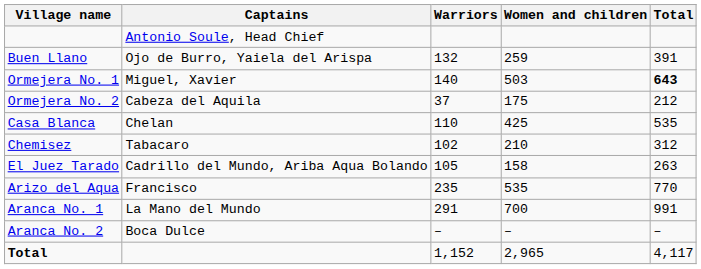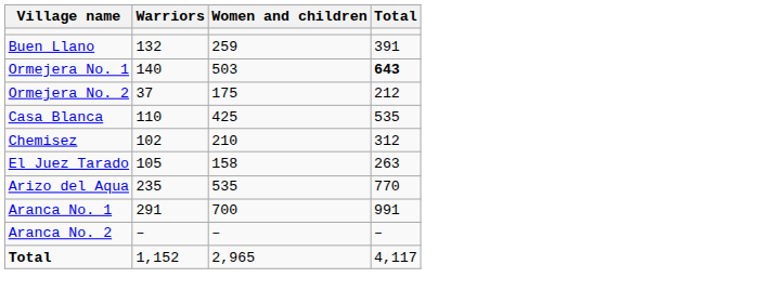- column: Captains | Antonio Soule, Head Chief | Ojo de Burro, Yaiela del Arispa | Miguel, Xavier | Cabeza del Aquila | Chelan | Tabacaro | Cadrillo del Mundo, Ariba Aqua Bolando | Francisco | La Mano del Mundo | Boca Dulce
